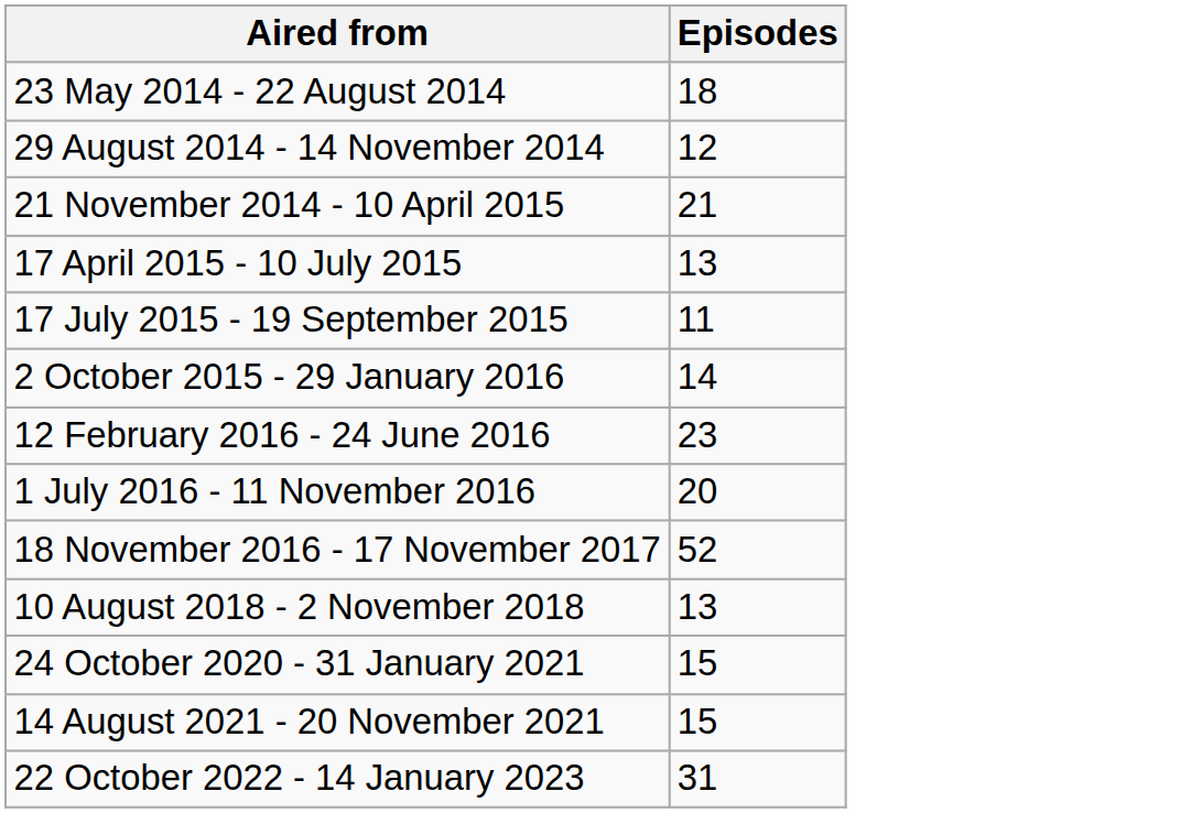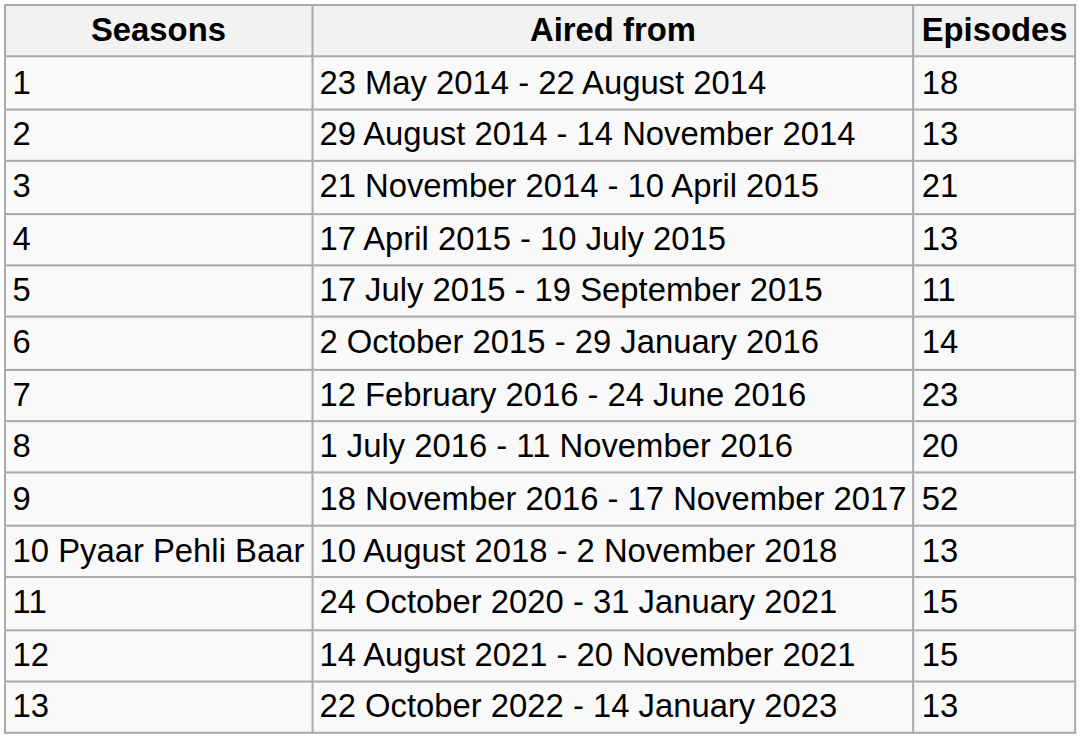+ column: Seasons | 1 | 2 | 3 | 4 | 5 | 6 | 7 | 8 | 9 | 10 Pyaar Pehli Baar | 11 | 12 | 13
29 August 2014 - 14 November 2014 | Episodes: 12 -> 13
22 October 2022 - 14 January 2023 | Episodes: 31 -> 13
